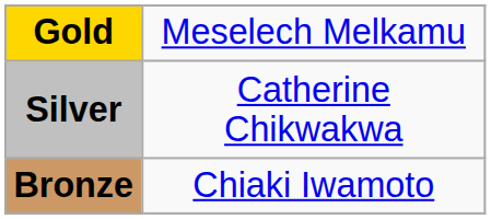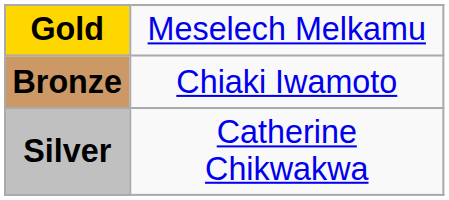rows swapped: Silver <-> Bronze
